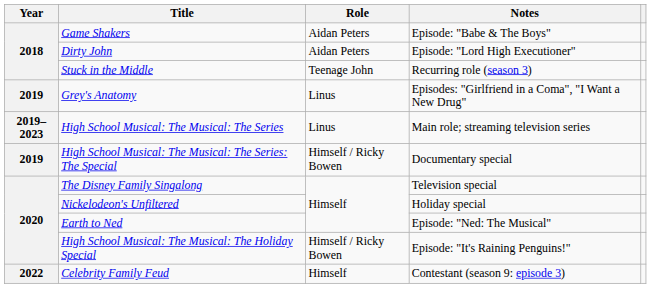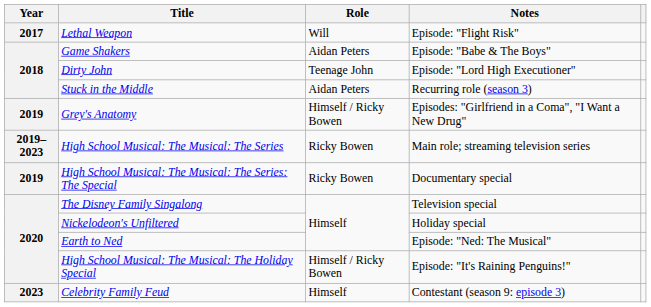+ row: 2017 | Lethal Weapon | Will | Episode: "Flight Risk"
Dirty John | Role: Aidan Peters -> Teenage John
Stuck in the Middle | Role: Teenage John -> Aidan Peters
Grey's Anatomy | Role: Linus -> Himself / Ricky Bowen
High School Musical: The Musical: The Series | Role: Linus -> Ricky Bowen
High School Musical: The Musical: The Series: The Special | Role: Himself / Ricky Bowen -> Ricky Bowen
Celebrity Family Feud | Year: 2022 -> 2023
